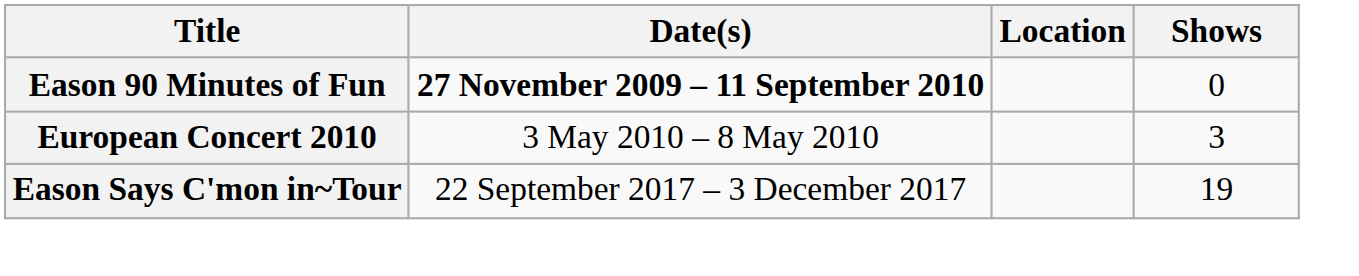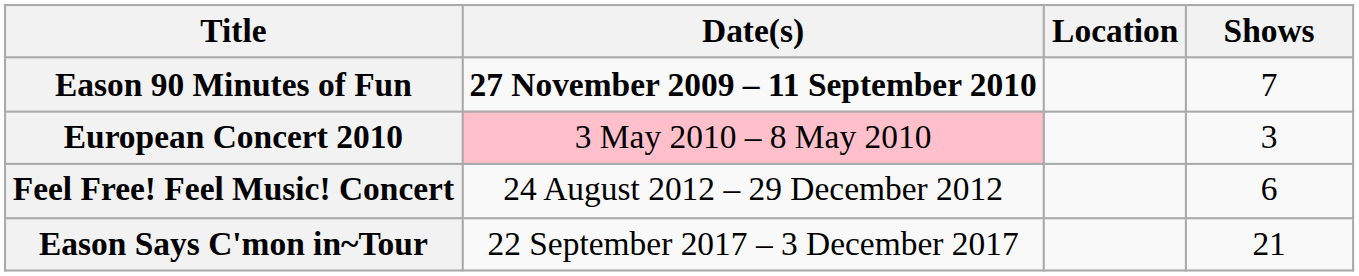Eason 90 Minutes of Fun | Shows: 0 -> 7
European Concert 2010 | Date(s): no background -> pink background
+ row: Feel Free! Feel Music! Concert | 24 August 2012 – 29 December 2012 | 6
Eason Says C'mon in~Tour | Shows: 19 -> 21
